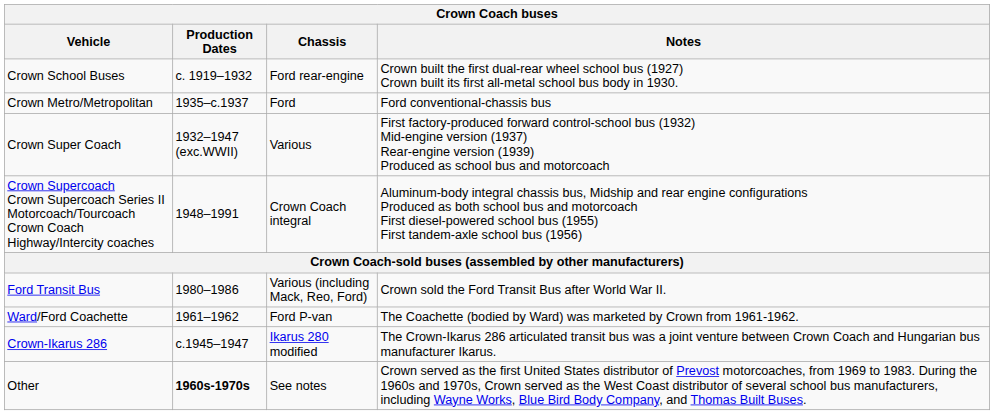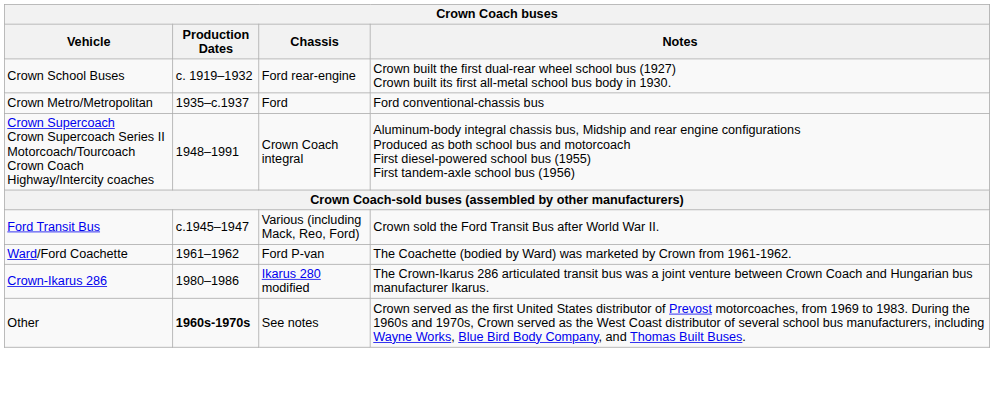- row: Crown Super Coach | 1932–1947 (exc.WWII) | Various | First factory-produced forward control-school bus (1932) Mid-engine version (1937) Rear-engine version (1939) Produced as school bus and motorcoach
Ford Transit Bus | Production Dates: 1980–1986 -> c.1945–1947
Crown-Ikarus 286 | Production Dates: c.1945–1947 -> 1980–1986
